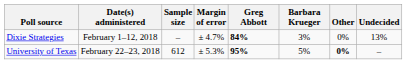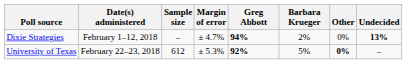Dixie Strategies | Greg Abbott: 84% -> 94%
Dixie Strategies | Barbara Krueger: 3% -> 2%
Dixie Strategies | Undecided: normal -> bold
University of Texas | Greg Abbott: 95% -> 92%
